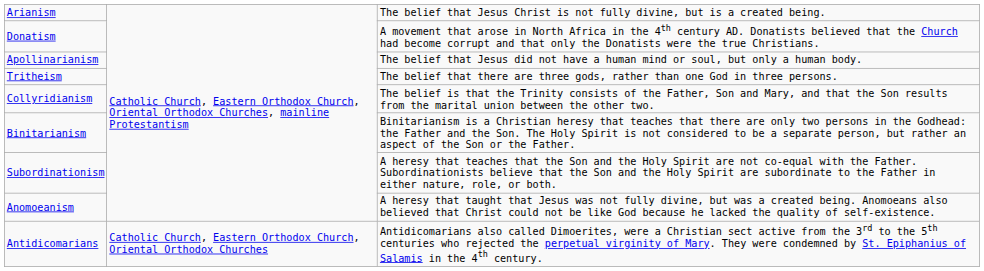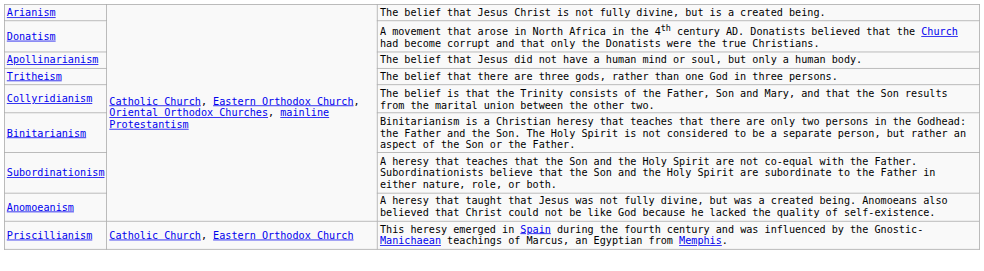- row: Antidicomarians | Catholic Church, Eastern Orthodox Church, Oriental Orthodox Churches | Antidicomarians also called Dimoerites, were a Christian sect active from the 3rd to the 5th centuries who rejected the perpetual virginity of Mary. They were condemned by St. Epiphanius of Salamis in the 4th century.
+ row: Priscillianism | Catholic Church, Eastern Orthodox Church | This heresy emerged in Spain during the fourth century and was influenced by the Gnostic-Manichaean teachings of Marcus, an Egyptian from Memphis.
